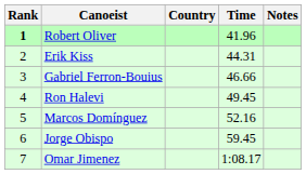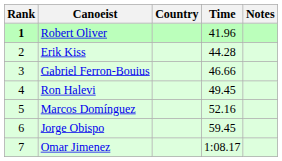Erik Kiss | Time: 44.31 -> 44.28
